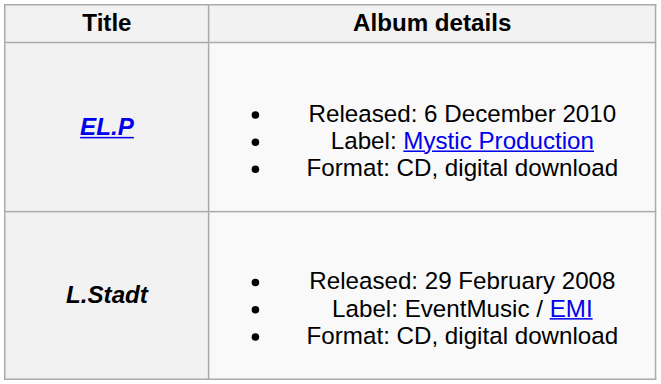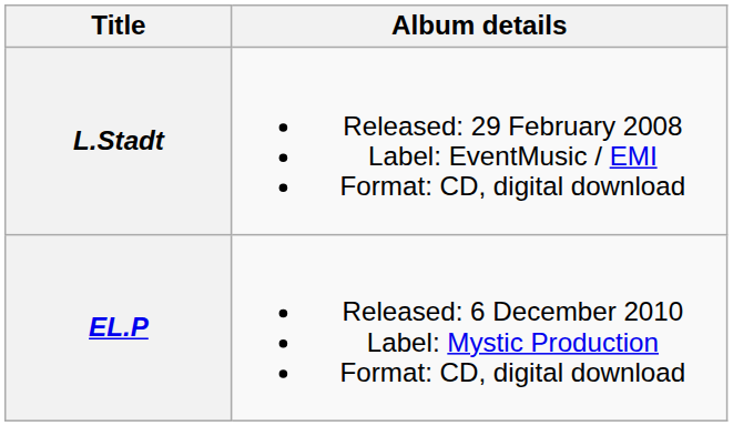rows swapped: L.Stadt <-> EL.P
